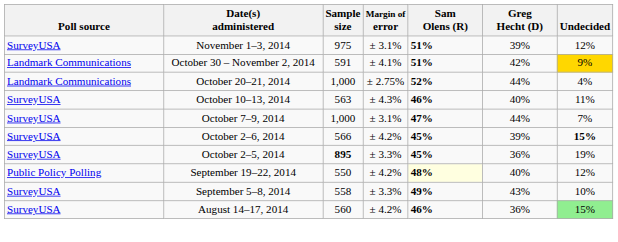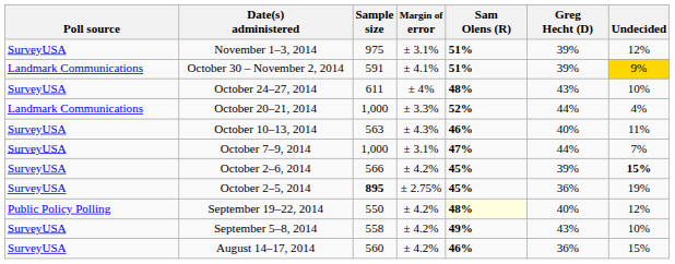October 30 – November 2, 2014 | Greg Hecht (D): 42% -> 39%
+ row: SurveyUSA | October 24–27, 2014 | 611 | ± 4% | 48% | 43% | 10%
October 20–21, 2014 | Margin of error: ± 2.75% -> ± 3.3%
October 2–5, 2014 | Margin of error: ± 3.3% -> ± 2.75%
September 5–8, 2014 | Margin of error: ± 3.3% -> ± 4.2%
August 14–17, 2014 | Undecided: lightgreen background -> no background
